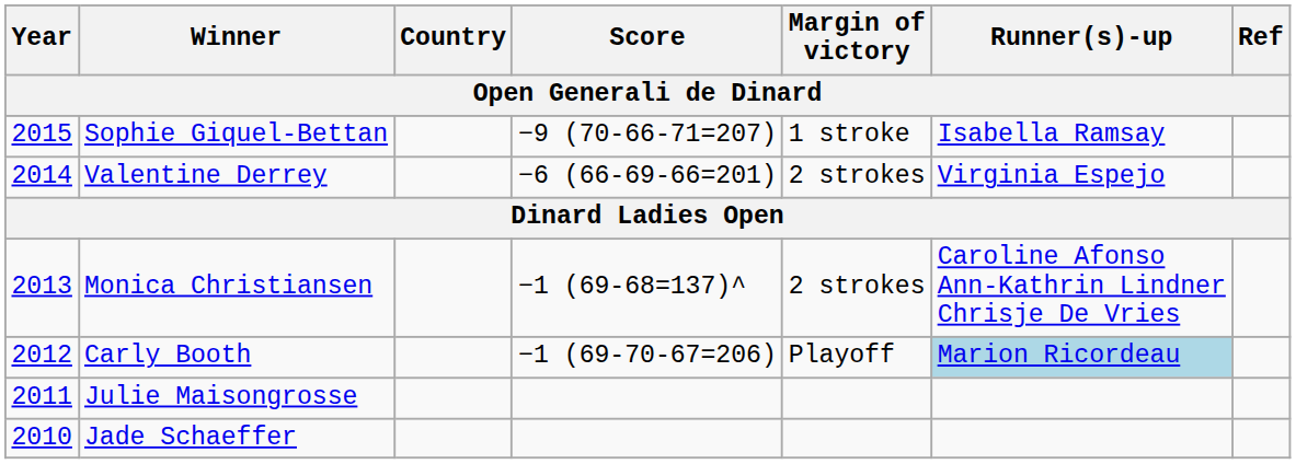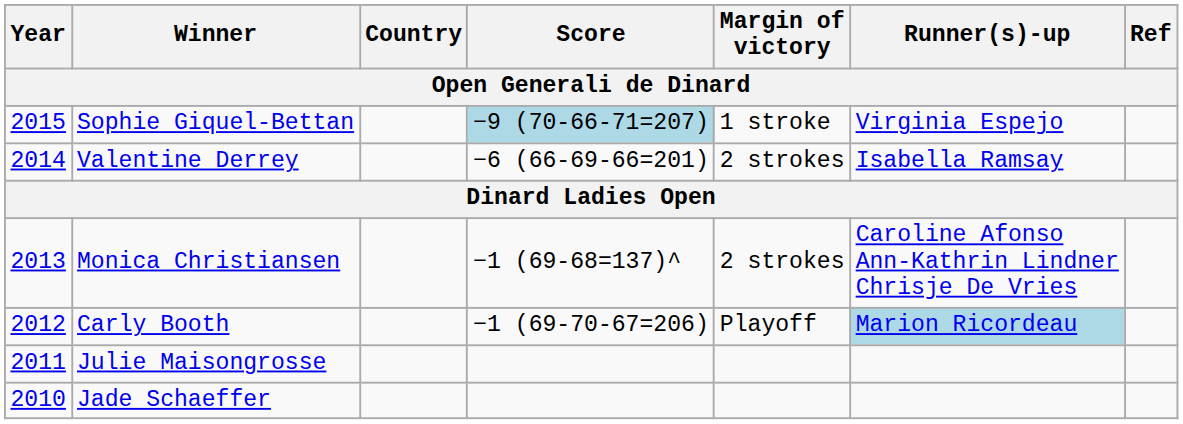Sophie Giquel-Bettan | Score: no background -> lightblue background
Sophie Giquel-Bettan | Runner(s)-up: Isabella Ramsay -> Virginia Espejo
Valentine Derrey | Runner(s)-up: Virginia Espejo -> Isabella Ramsay
